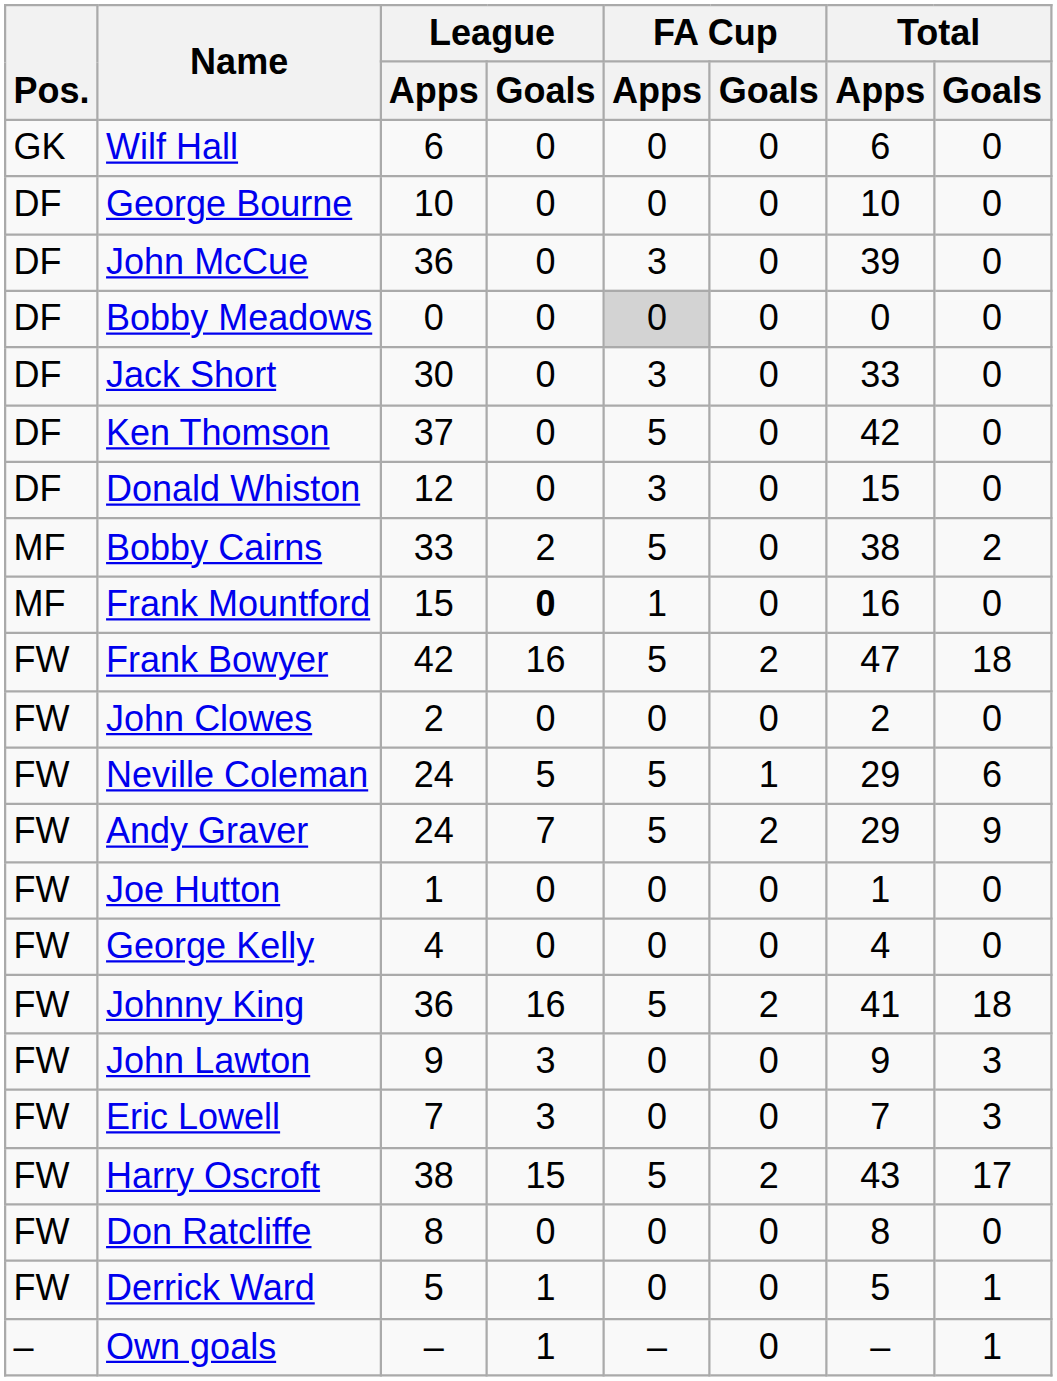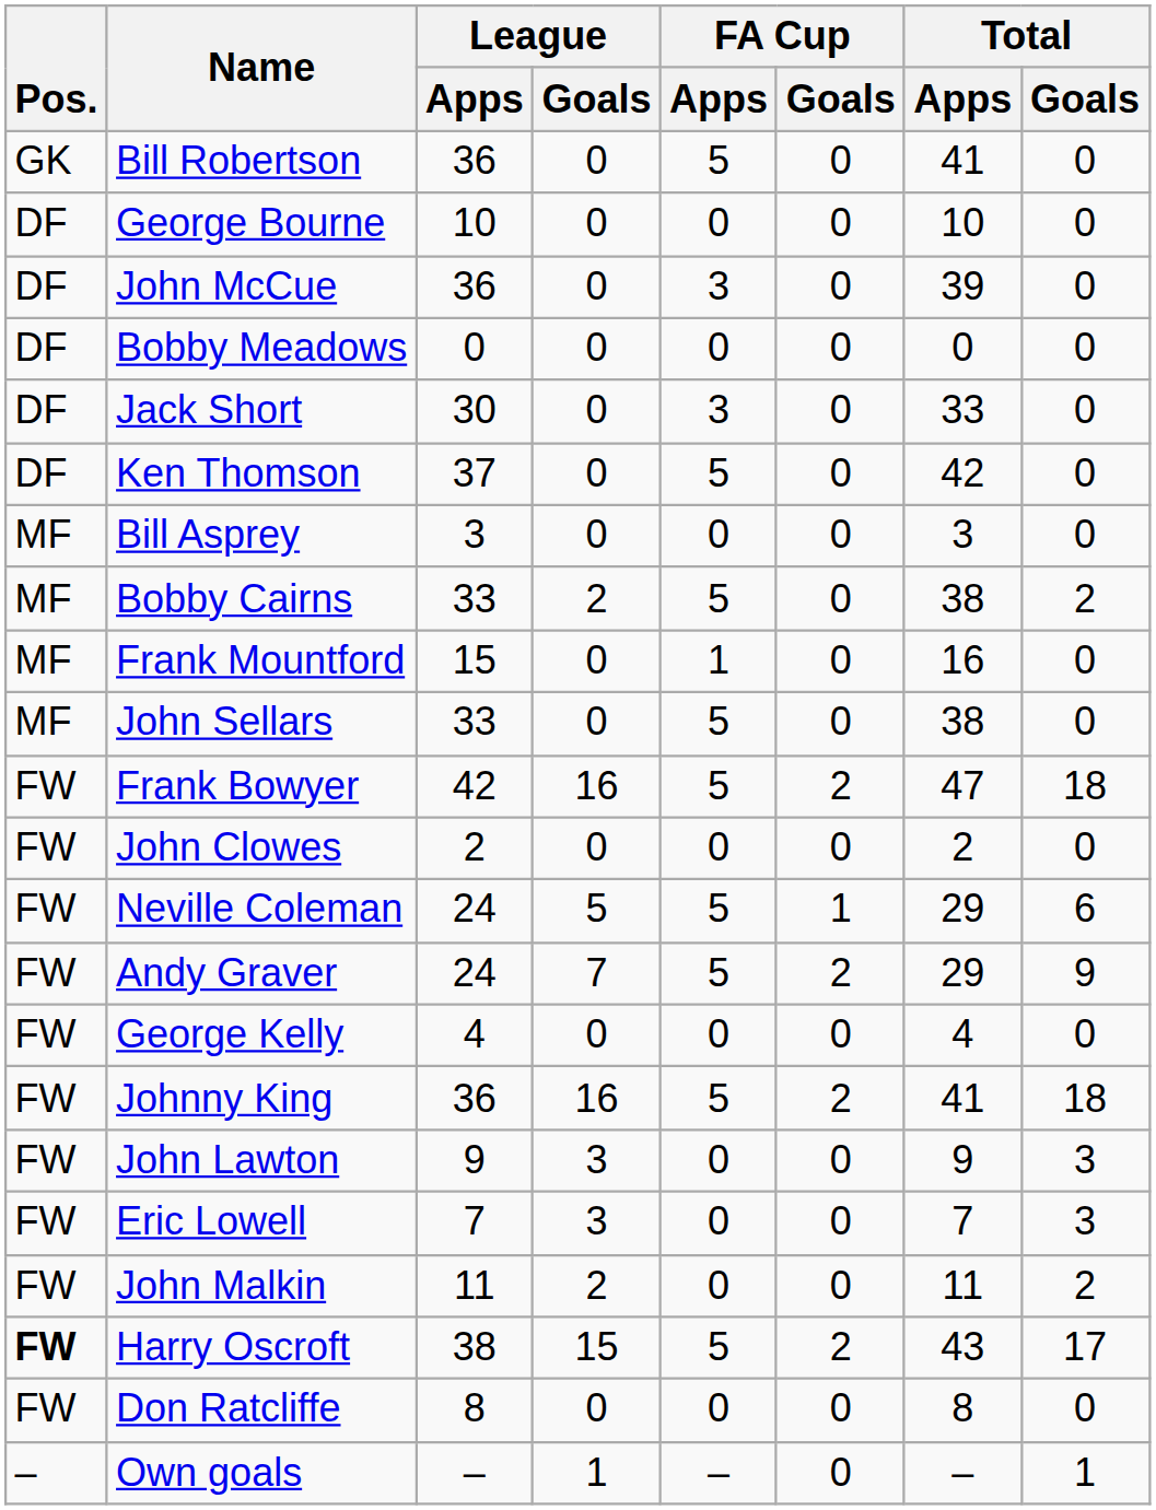- row: GK | Wilf Hall | 6 | 0 | 0 | 0 | 6 | 0
+ row: GK | Bill Robertson | 36 | 0 | 5 | 0 | 41 | 0
Bobby Meadows | FA Cup / Apps: lightgrey background -> no background
- row: DF | Donald Whiston | 12 | 0 | 3 | 0 | 15 | 0
+ row: MF | Bill Asprey | 3 | 0 | 0 | 0 | 3 | 0
Frank Mountford | League / Goals: bold -> normal
+ row: MF | John Sellars | 33 | 0 | 5 | 0 | 38 | 0
- row: FW | Joe Hutton | 1 | 0 | 0 | 0 | 1 | 0
+ row: FW | John Malkin | 11 | 2 | 0 | 0 | 11 | 2
Harry Oscroft | Pos.: normal -> bold
- row: FW | Derrick Ward | 5 | 1 | 0 | 0 | 5 | 1
